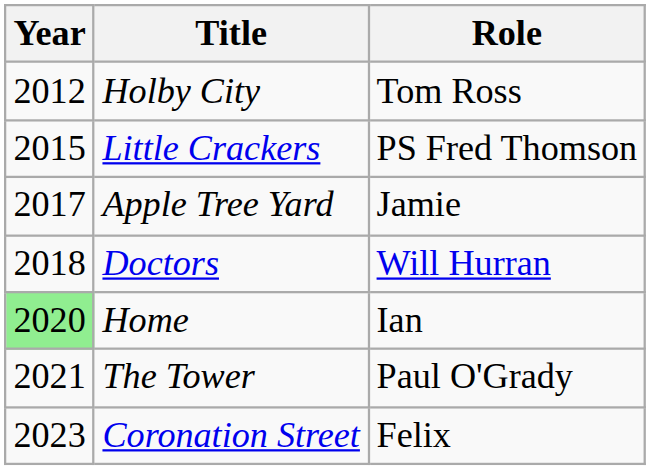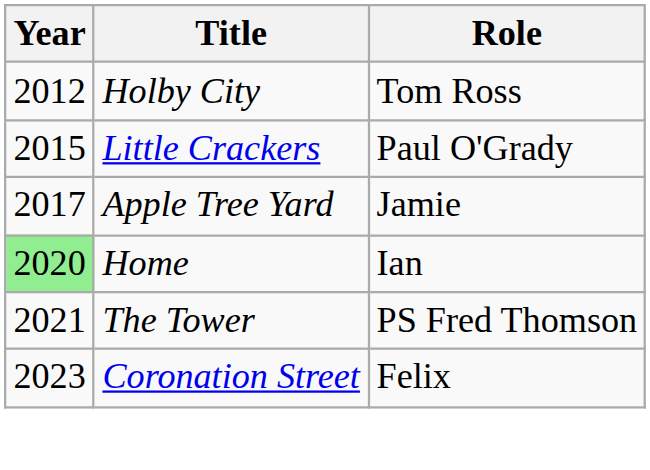Little Crackers | Role: PS Fred Thomson -> Paul O'Grady
- row: 2018 | Doctors | Will Hurran
The Tower | Role: Paul O'Grady -> PS Fred Thomson
